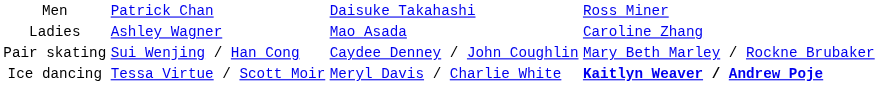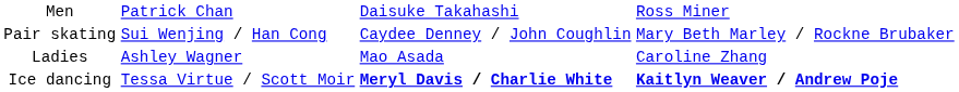rows swapped: Ladies <-> Pair skating
Ice dancing | column 3: normal -> bold
